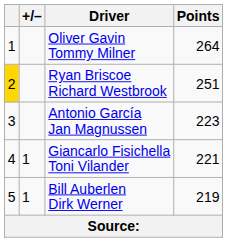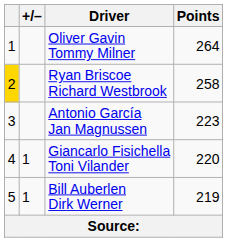Ryan Briscoe Richard Westbrook | Points: 251 -> 258
Giancarlo Fisichella Toni Vilander | Points: 221 -> 220
